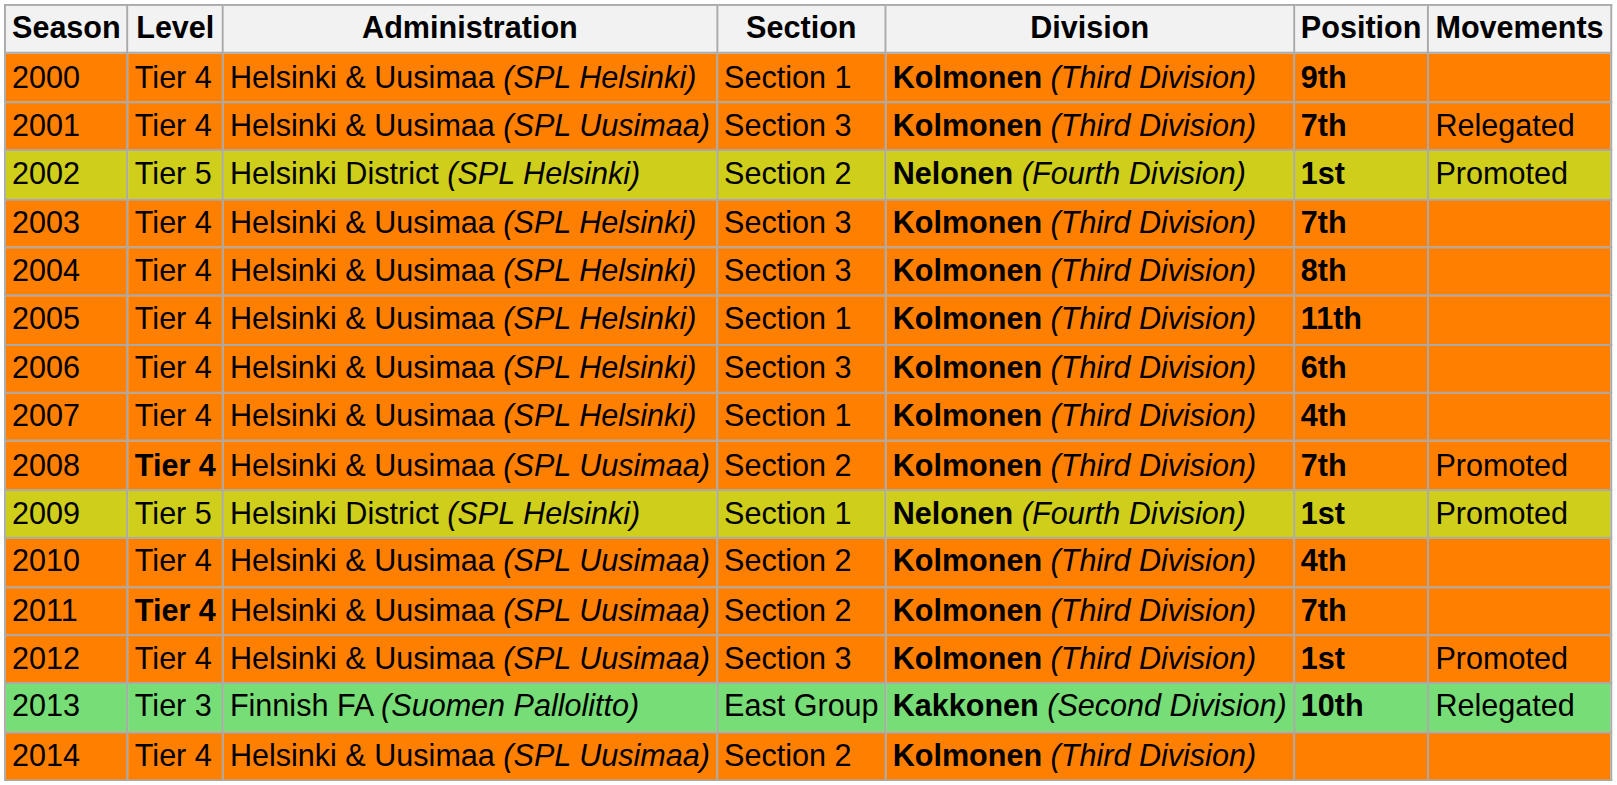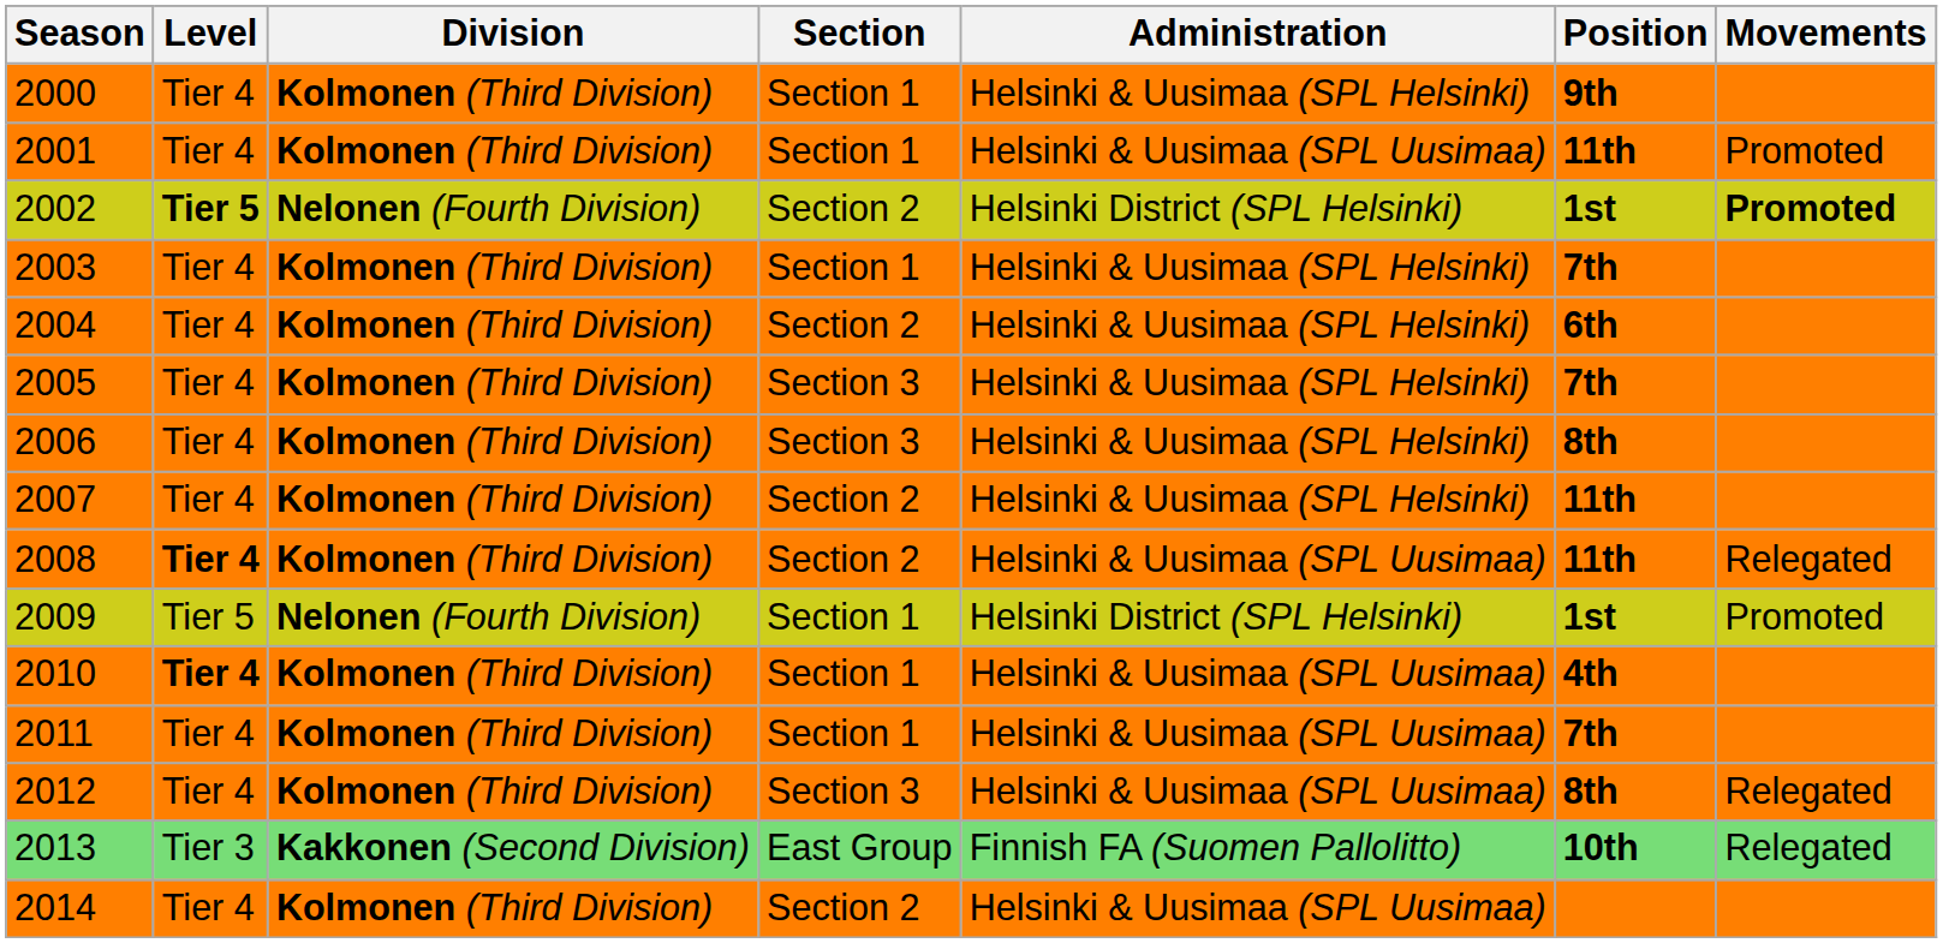columns swapped: Division <-> Administration
2001 | Section: Section 3 -> Section 1
2001 | Position: 7th -> 11th
2001 | Movements: Relegated -> Promoted
2002 | Level: normal -> bold
2002 | Movements: normal -> bold
2003 | Section: Section 3 -> Section 1
2004 | Section: Section 3 -> Section 2
2004 | Position: 8th -> 6th
2005 | Section: Section 1 -> Section 3
2005 | Position: 11th -> 7th
2006 | Position: 6th -> 8th
2007 | Section: Section 1 -> Section 2
2007 | Position: 4th -> 11th
2008 | Position: 7th -> 11th
2008 | Movements: Promoted -> Relegated
2010 | Level: normal -> bold
2010 | Section: Section 2 -> Section 1
2011 | Level: bold -> normal
2011 | Section: Section 2 -> Section 1
2012 | Position: 1st -> 8th
2012 | Movements: Promoted -> Relegated
